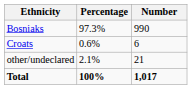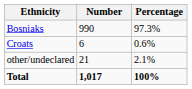columns swapped: Number <-> Percentage
